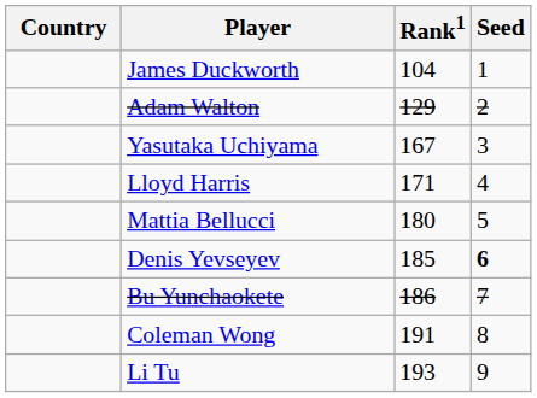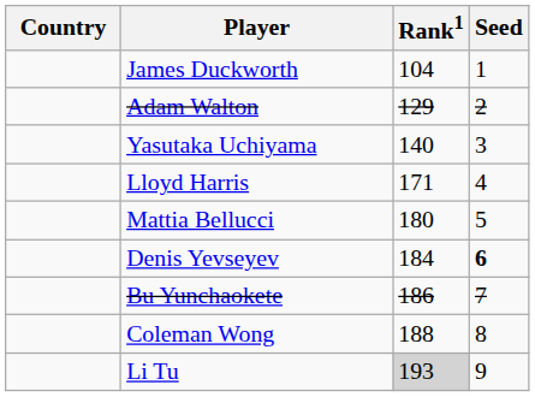Yasutaka Uchiyama | Rank1: 167 -> 140
Denis Yevseyev | Rank1: 185 -> 184
Coleman Wong | Rank1: 191 -> 188
Li Tu | Rank1: no background -> lightgrey background
